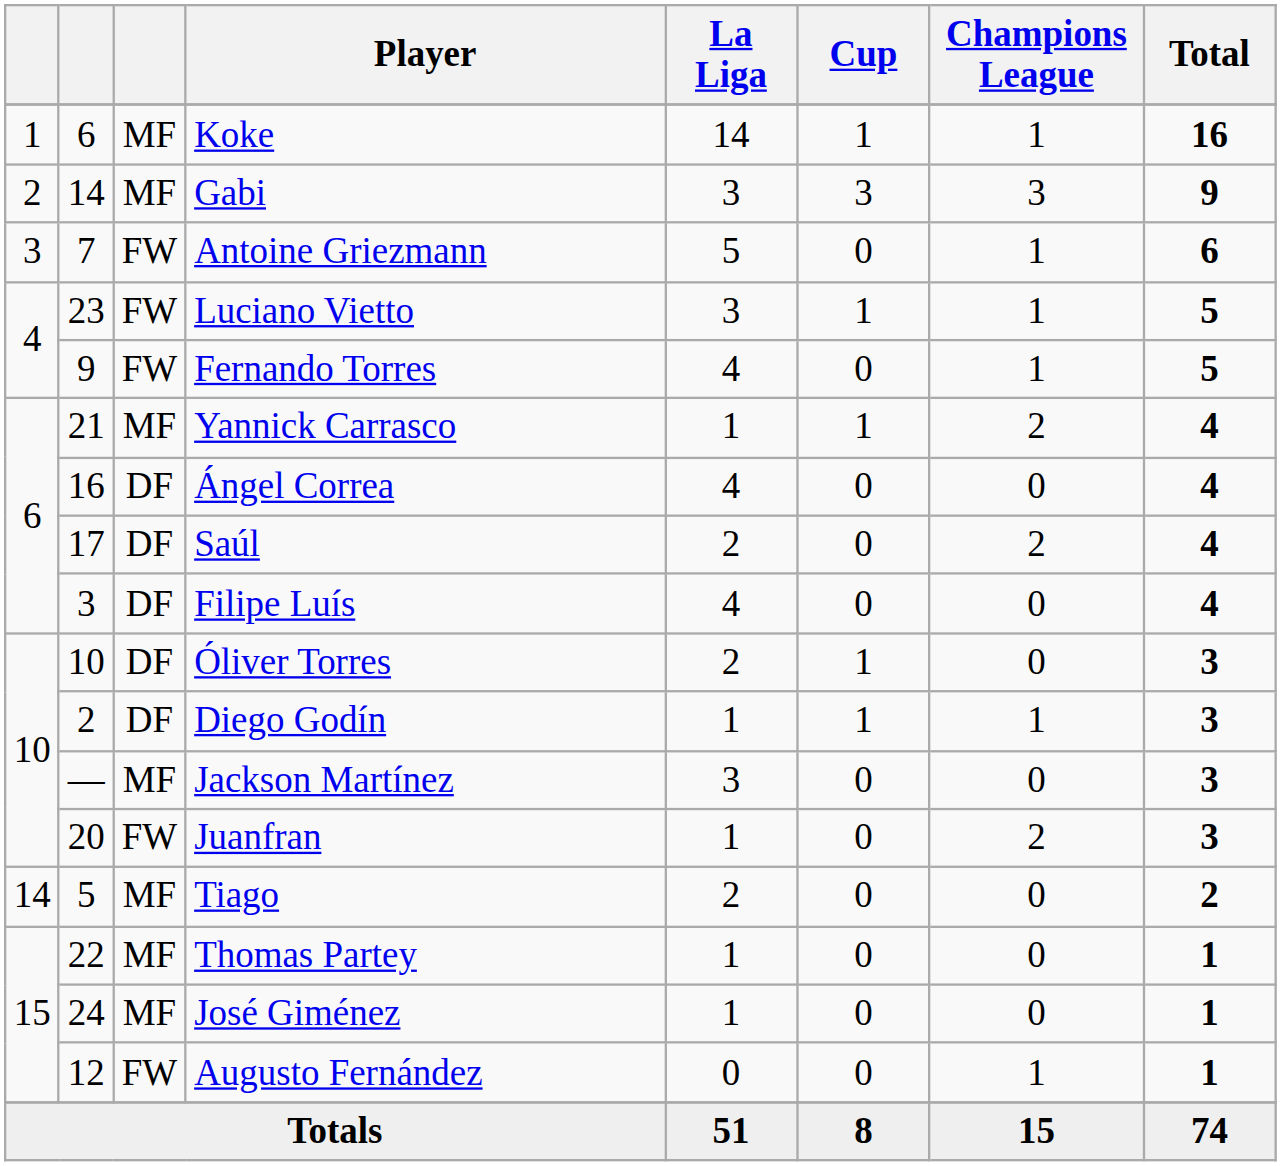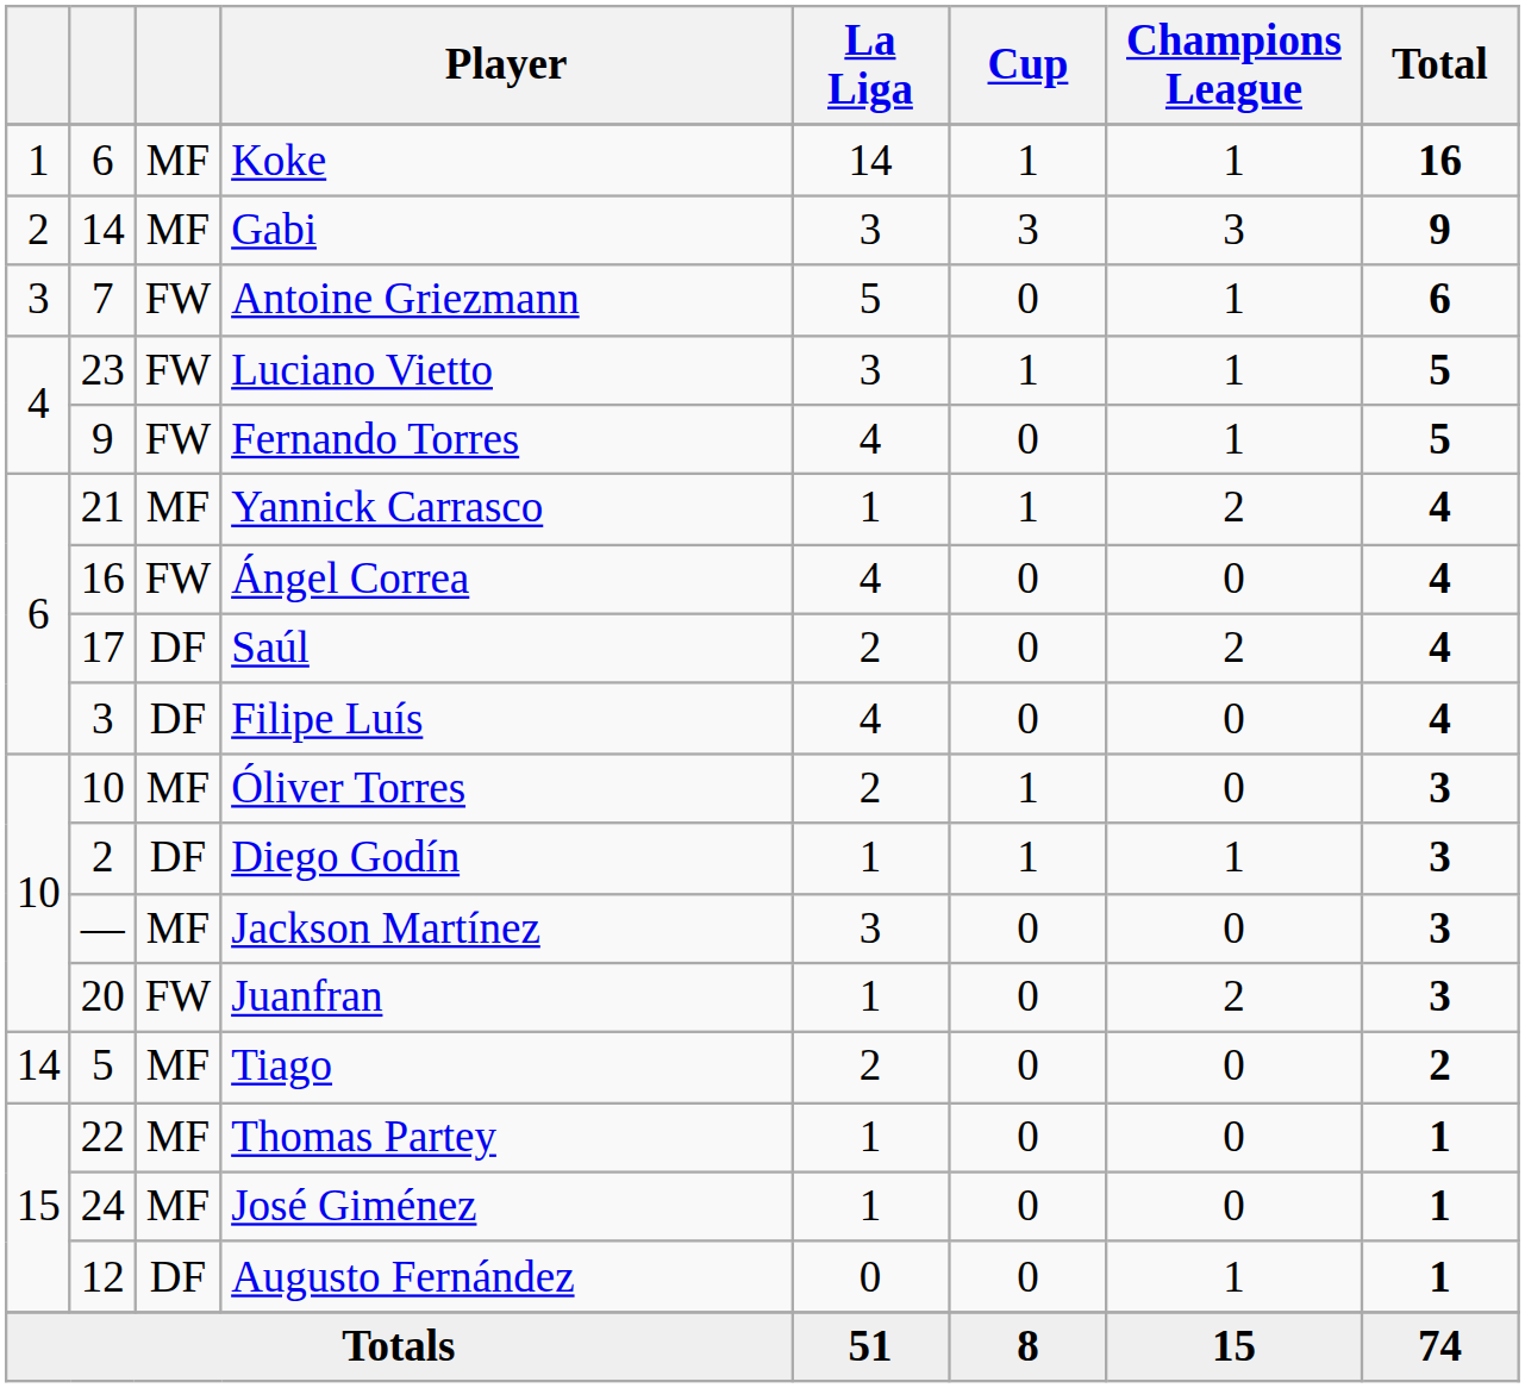Ángel Correa | column 3: DF -> FW
Óliver Torres | column 3: DF -> MF
Augusto Fernández | column 3: FW -> DF
